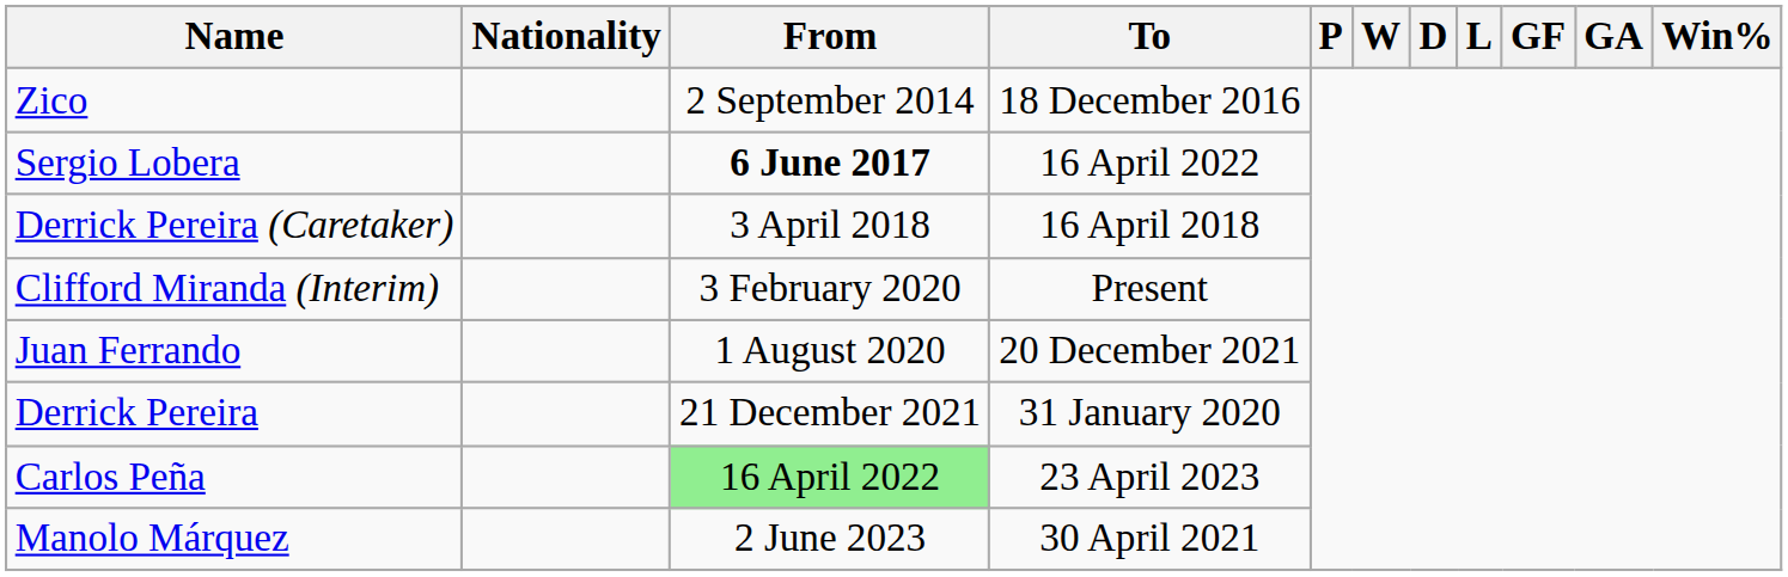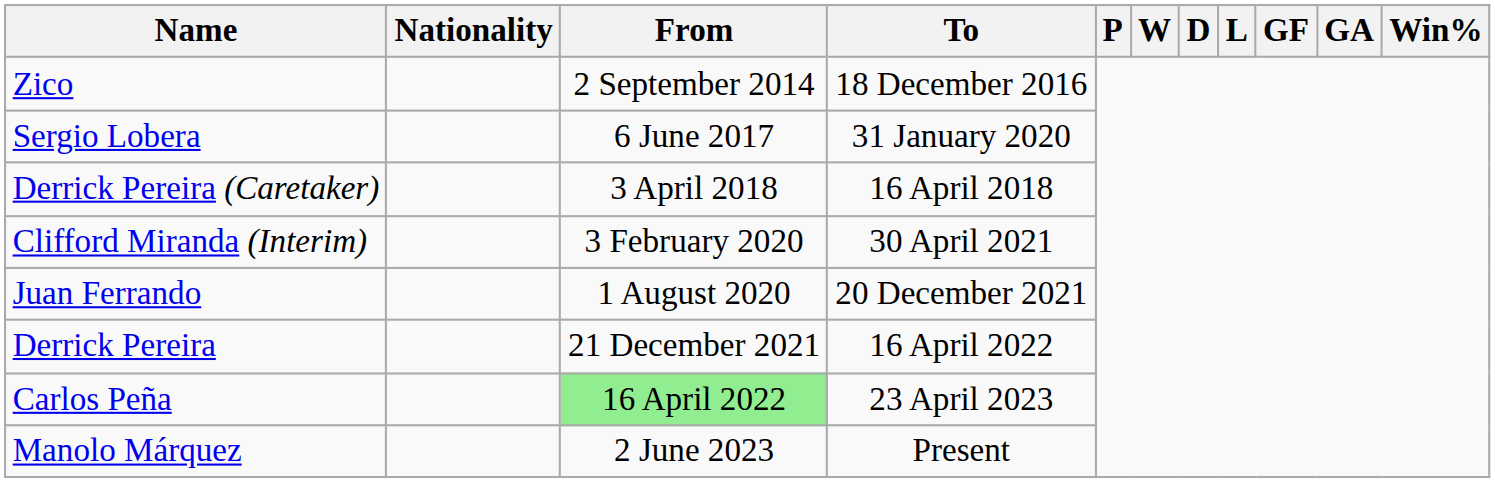Sergio Lobera | From: bold -> normal
Sergio Lobera | To: 16 April 2022 -> 31 January 2020
Clifford Miranda (Interim) | To: Present -> 30 April 2021
Derrick Pereira | To: 31 January 2020 -> 16 April 2022
Manolo Márquez | To: 30 April 2021 -> Present
